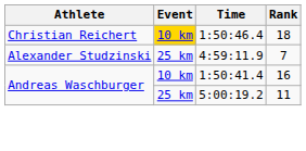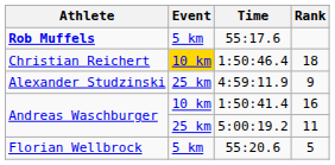+ row: Rob Muffels | 5 km | 55:17.6
4:59:11.9 | Rank: 7 -> 9
+ row: Florian Wellbrock | 5 km | 55:20.6 | 5
